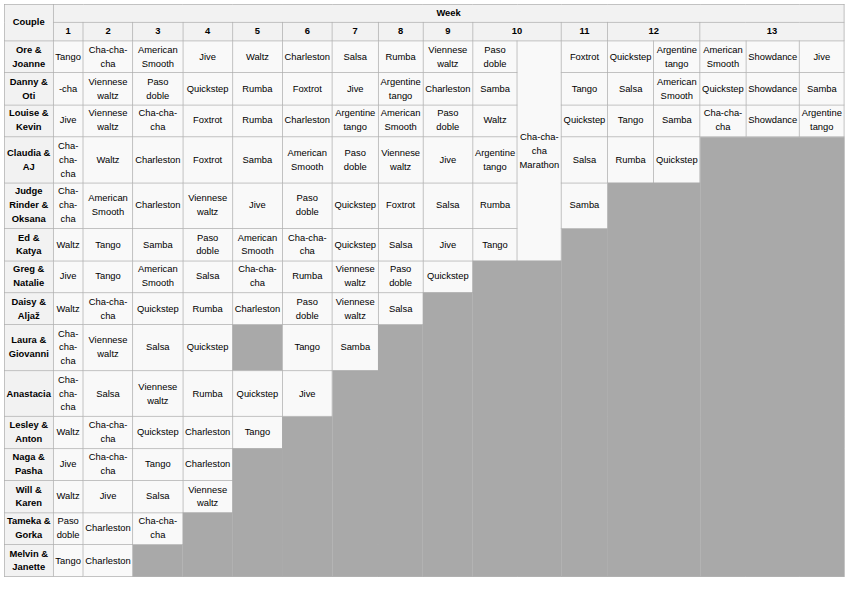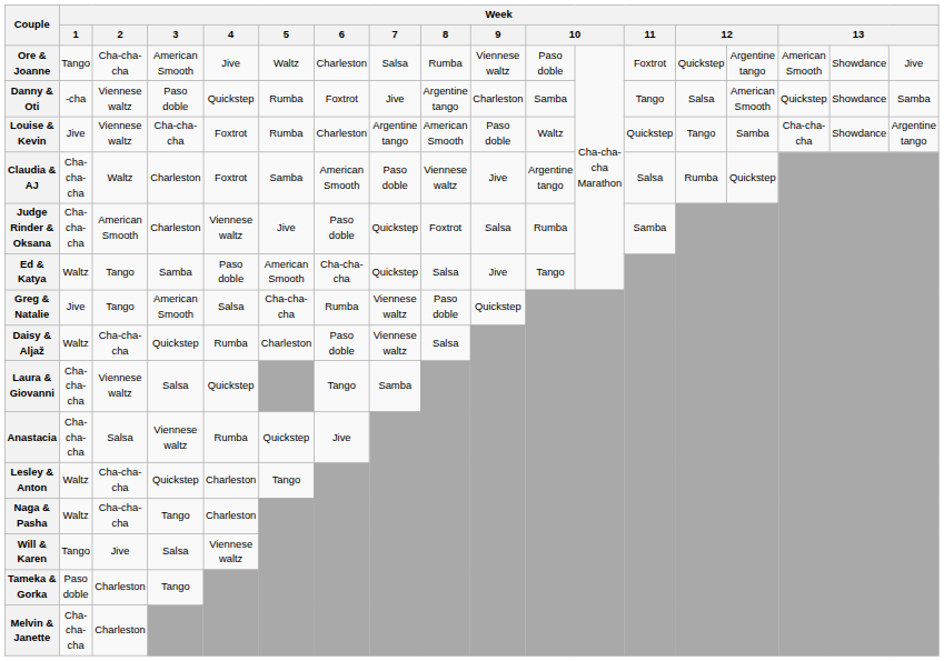Naga & Pasha | Week / 1: Jive -> Waltz
Will & Karen | Week / 1: Waltz -> Tango
Tameka & Gorka | Week / 3: Cha-cha-cha -> Tango
Melvin & Janette | Week / 1: Tango -> Cha-cha-cha
